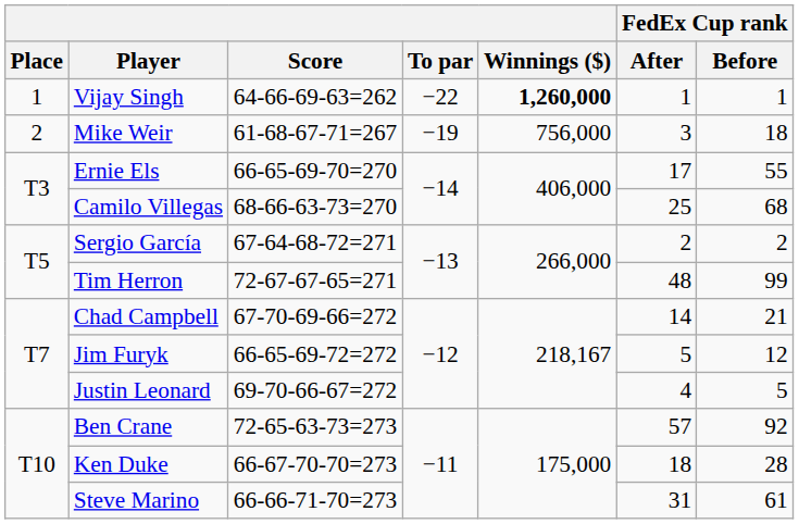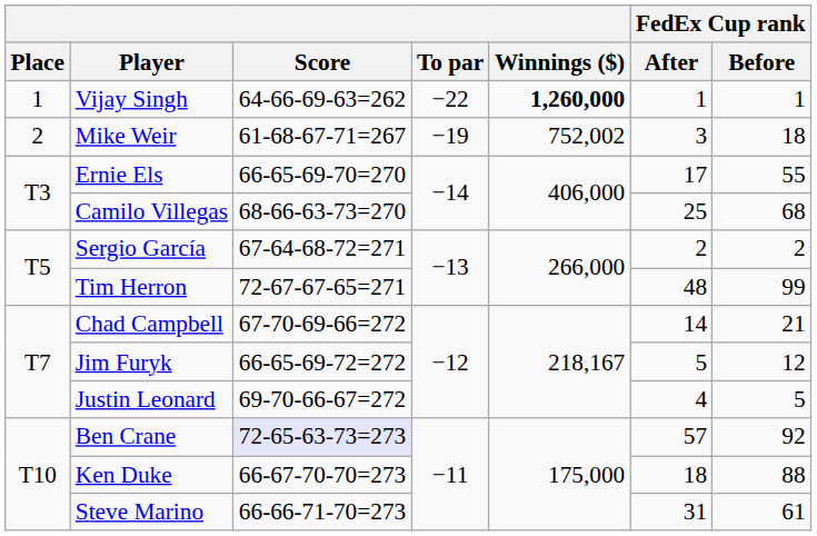Mike Weir | Winnings ($): 756,000 -> 752,002
Ben Crane | Score: no background -> lavender background
Ken Duke | FedEx Cup rank / Before: 28 -> 88
